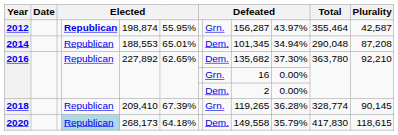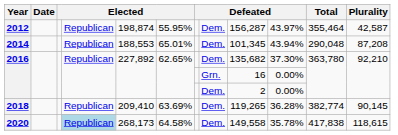2012 | column 4: bold -> normal
2012 | column 8: Grn. -> Dem.
2014 | column 10: 34.94% -> 43.94%
2018 | column 6: 67.39% -> 63.69%
2018 | column 8: Grn. -> Dem.
2018 | Total: 328,774 -> 382,774
2020 | column 6: 64.18% -> 64.58%
2020 | column 10: 35.79% -> 35.78%
2020 | Total: 417,830 -> 417,838
